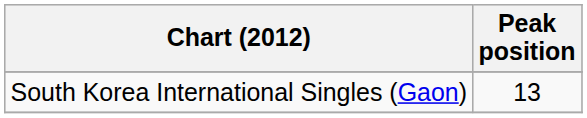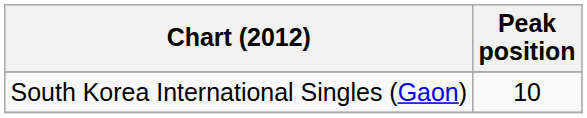South Korea International Singles (Gaon) | Peak position: 13 -> 10
